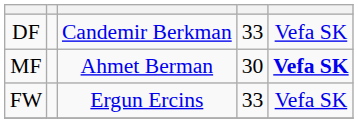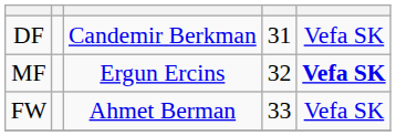DF | column 4: 33 -> 31
MF | column 3: Ahmet Berman -> Ergun Ercins
MF | column 4: 30 -> 32
FW | column 3: Ergun Ercins -> Ahmet Berman
